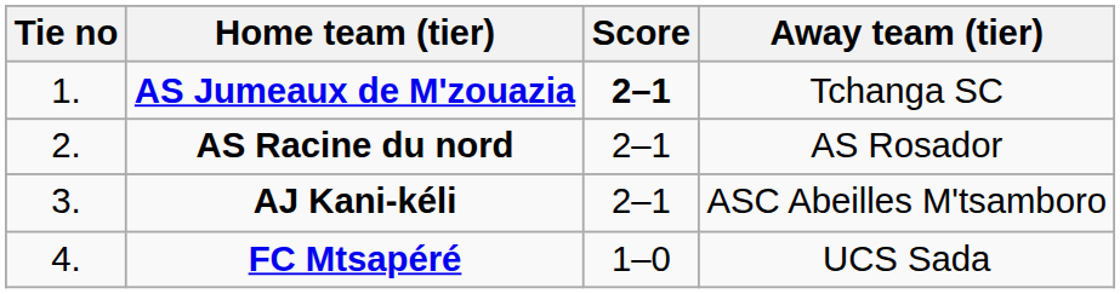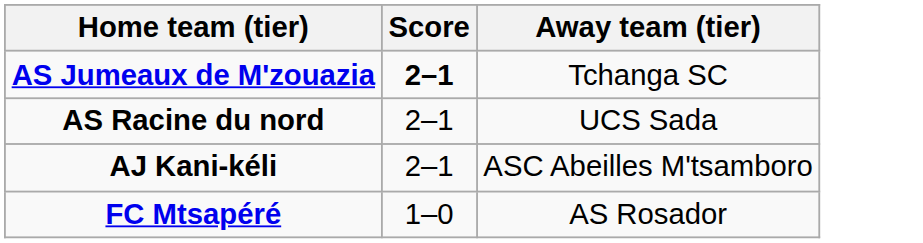- column: Tie no | 1. | 2. | 3. | 4.
AS Racine du nord | Away team (tier): AS Rosador -> UCS Sada
FC Mtsapéré | Away team (tier): UCS Sada -> AS Rosador
